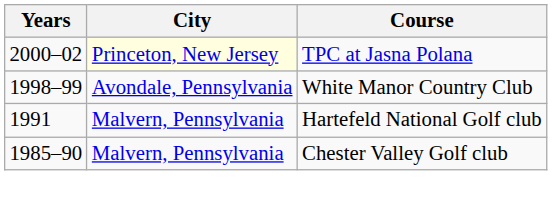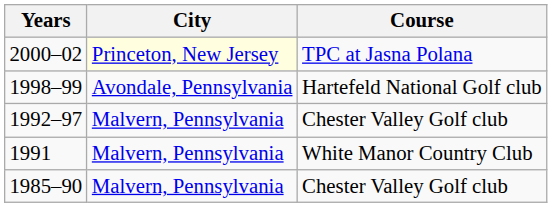1998–99 | Course: White Manor Country Club -> Hartefeld National Golf club
+ row: 1992–97 | Malvern, Pennsylvania | Chester Valley Golf club
1991 | Course: Hartefeld National Golf club -> White Manor Country Club
